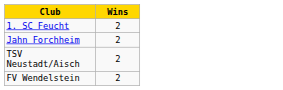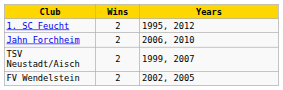+ column: Years | 1995, 2012 | 2006, 2010 | 1999, 2007 | 2002, 2005
